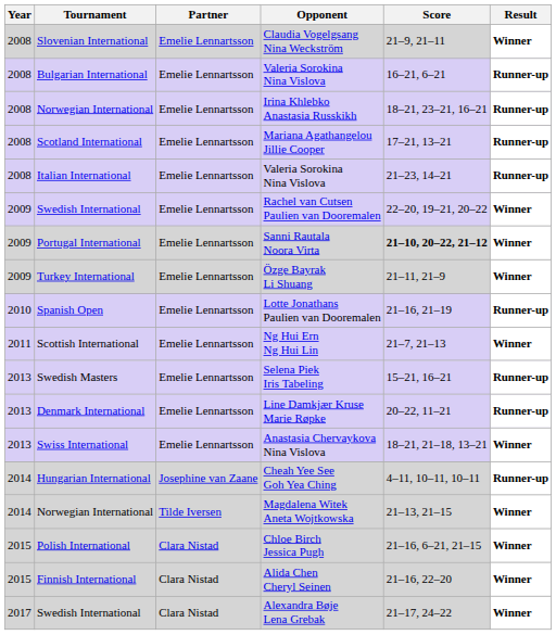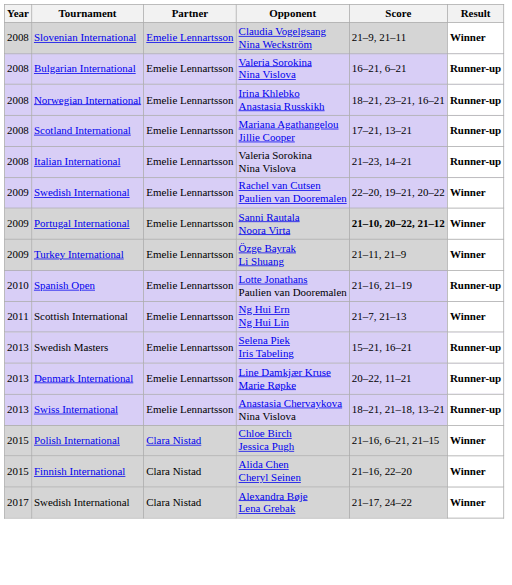Anastasia Chervaykova Nina Vislova | Result: Winner -> Runner-up
- row: 2014 | Hungarian International | Josephine van Zaane | Cheah Yee See Goh Yea Ching | 4–11, 10–11, 10–11 | Runner-up
- row: 2014 | Norwegian International | Tilde Iversen | Magdalena Witek Aneta Wojtkowska | 21–13, 21–15 | Winner
